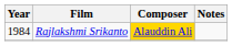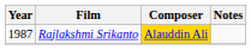Rajlakshmi Srikanto | Year: 1984 -> 1987
